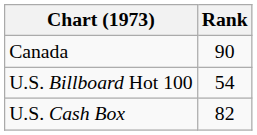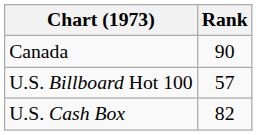U.S. Billboard Hot 100 | Rank: 54 -> 57
